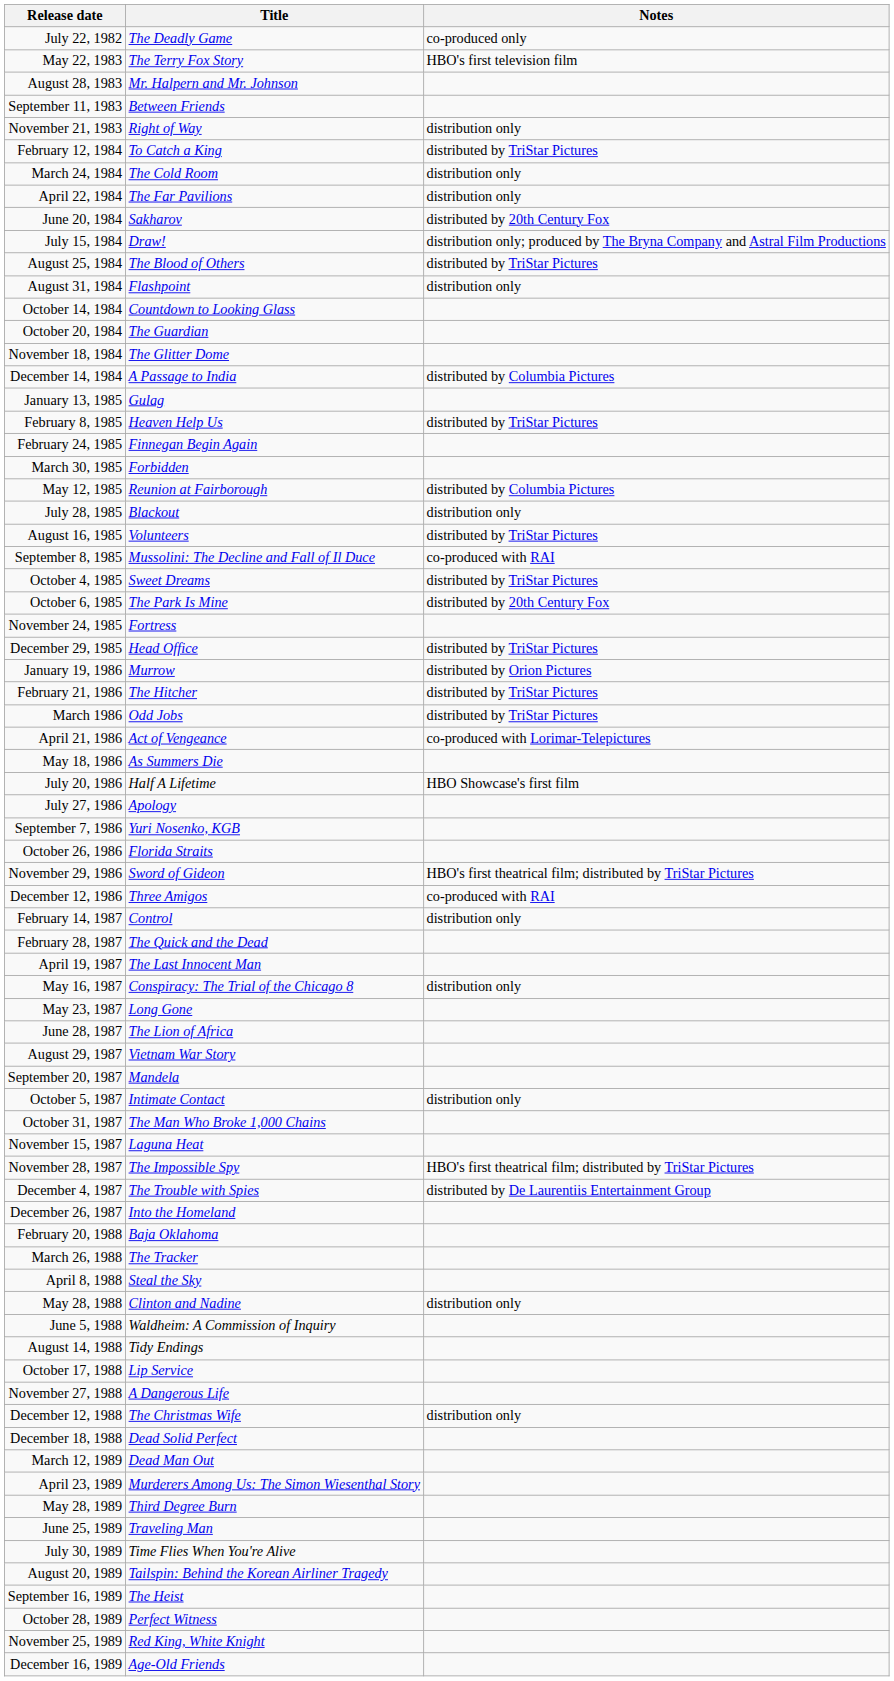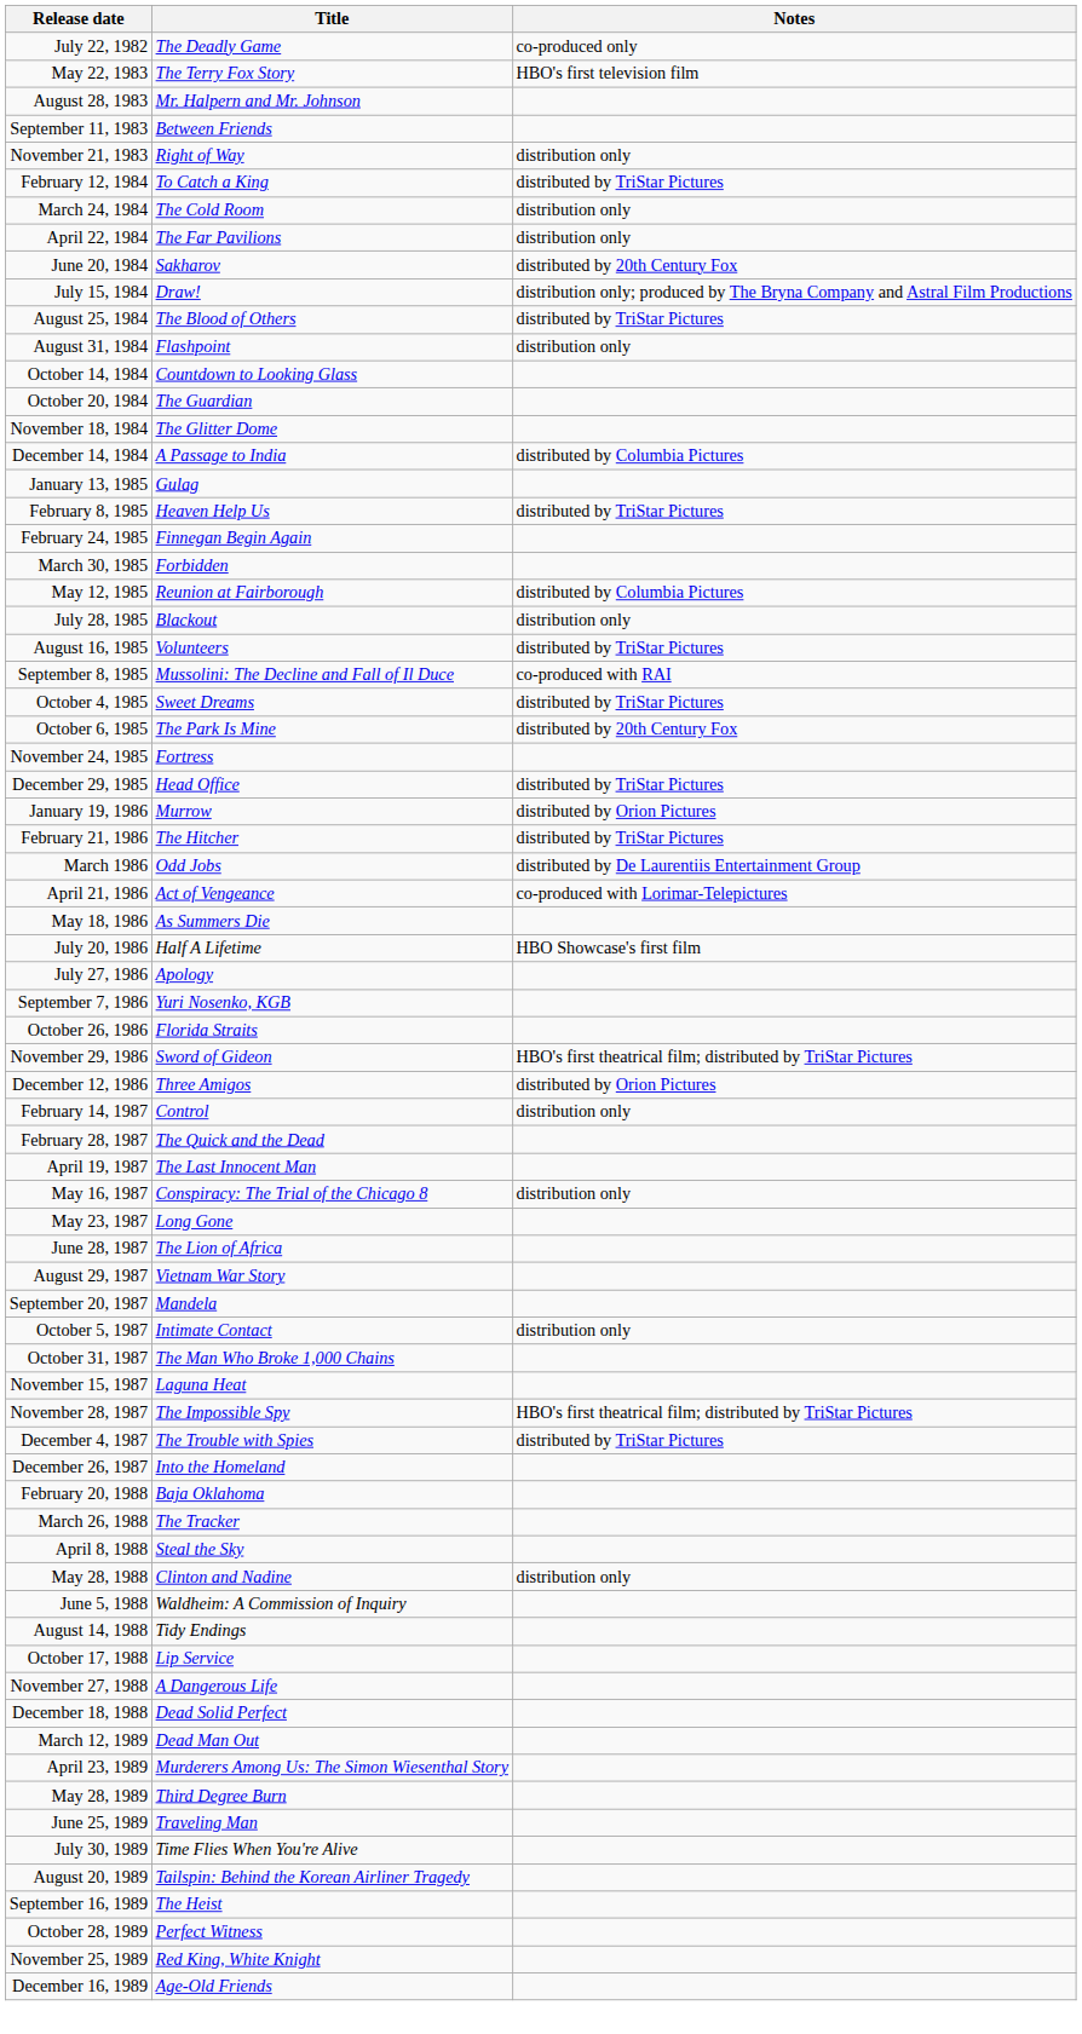March 1986 | Notes: distributed by TriStar Pictures -> distributed by De Laurentiis Entertainment Group
December 12, 1986 | Notes: co-produced with RAI -> distributed by Orion Pictures
December 4, 1987 | Notes: distributed by De Laurentiis Entertainment Group -> distributed by TriStar Pictures
- row: December 12, 1988 | The Christmas Wife | distribution only
